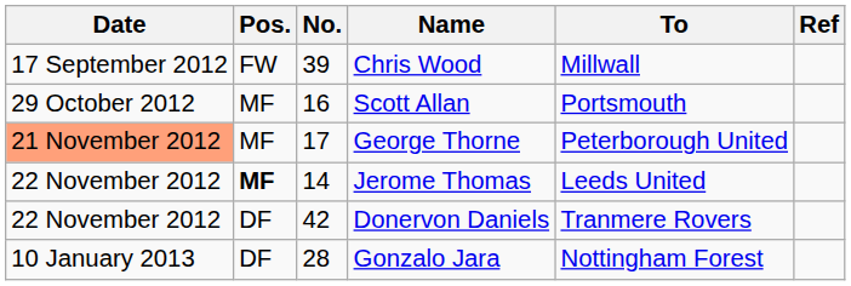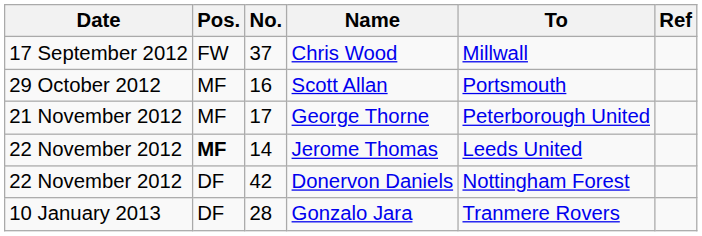Chris Wood | No.: 39 -> 37
George Thorne | Date: lightsalmon background -> no background
Donervon Daniels | To: Tranmere Rovers -> Nottingham Forest
Gonzalo Jara | To: Nottingham Forest -> Tranmere Rovers
